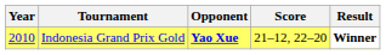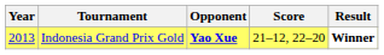Indonesia Grand Prix Gold | Year: 2010 -> 2013
